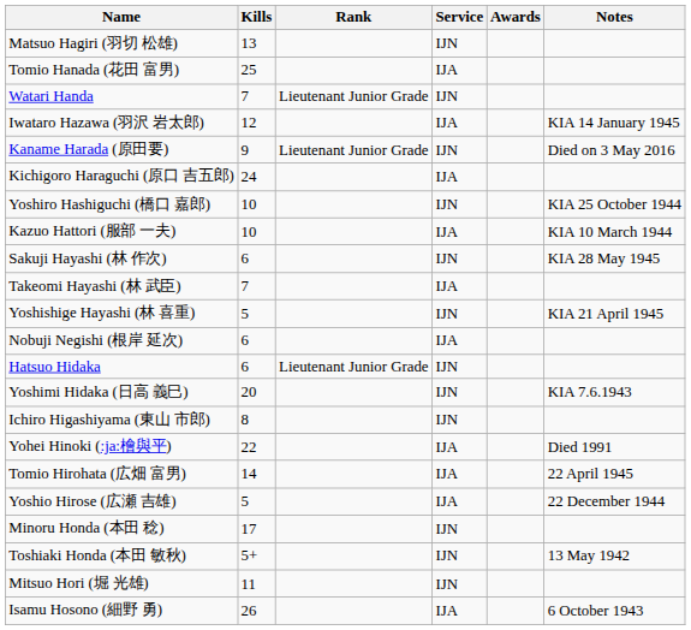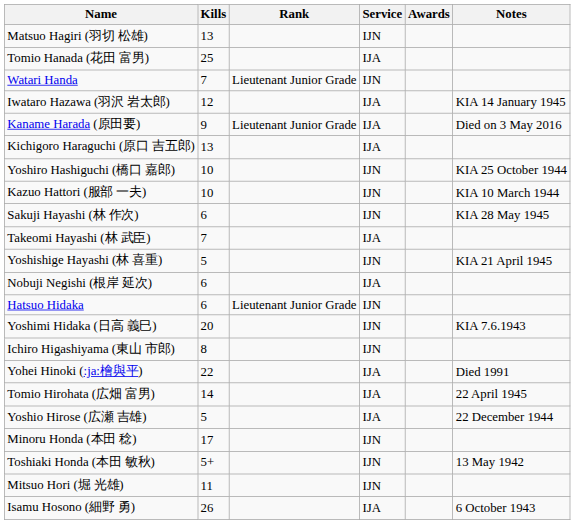Kaname Harada (原田要) | Service: IJN -> IJA
Kichigoro Haraguchi (原口 吉五郎) | Kills: 24 -> 13
Kazuo Hattori (服部 一夫) | Service: IJA -> IJN
